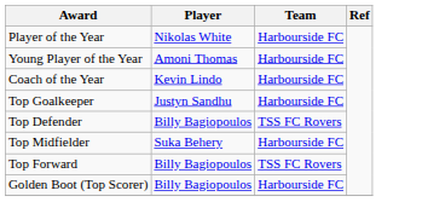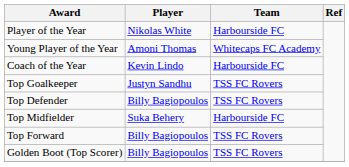Young Player of the Year | Team: Harbourside FC -> Whitecaps FC Academy
Top Goalkeeper | Team: Harbourside FC -> TSS FC Rovers
Golden Boot (Top Scorer) | Team: Harbourside FC -> TSS FC Rovers
